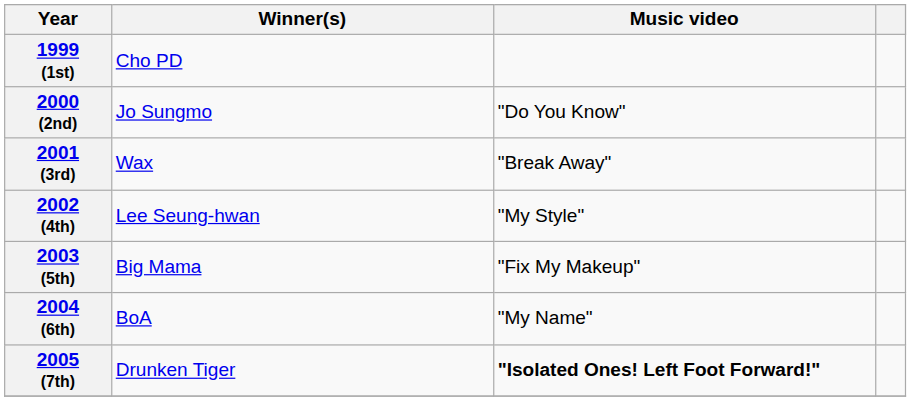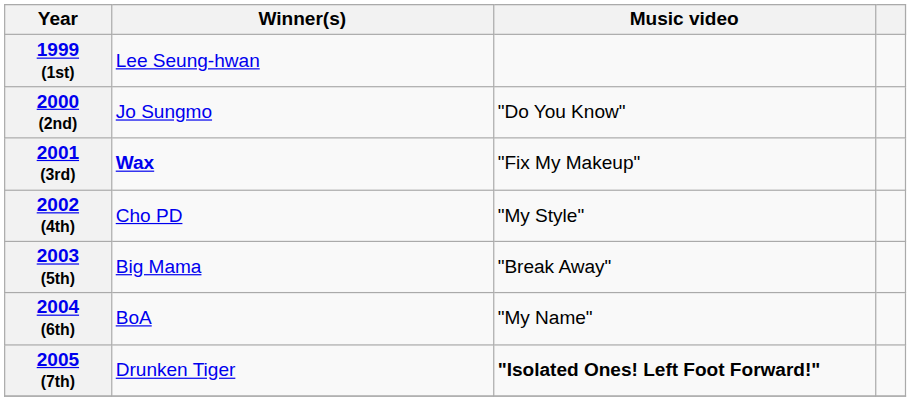1999 (1st) | Winner(s): Cho PD -> Lee Seung-hwan
2001 (3rd) | Winner(s): normal -> bold
2001 (3rd) | Music video: "Break Away" -> "Fix My Makeup"
2002 (4th) | Winner(s): Lee Seung-hwan -> Cho PD
2003 (5th) | Music video: "Fix My Makeup" -> "Break Away"
